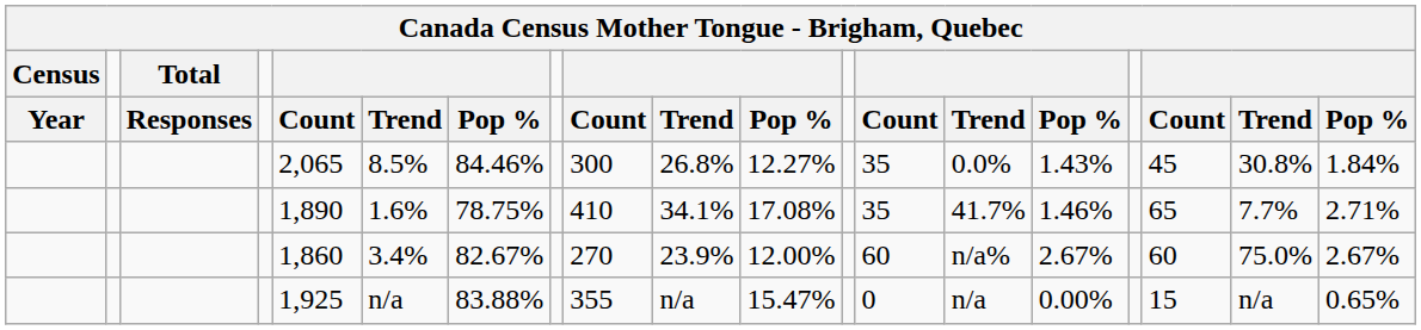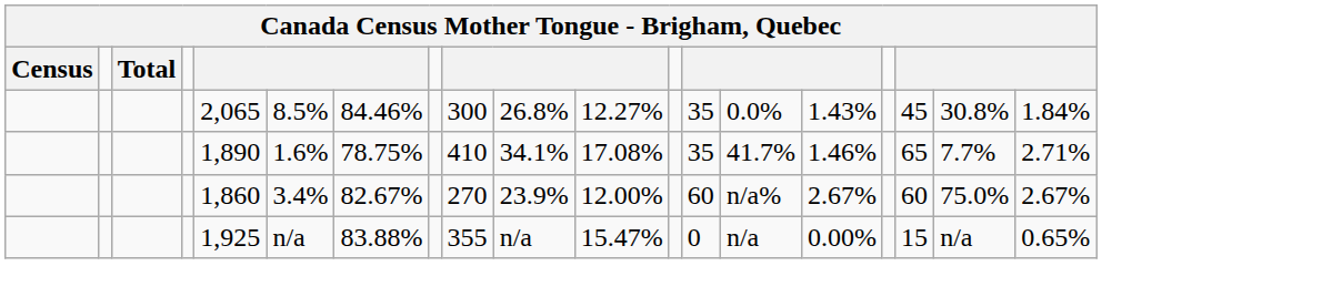- row: Year | Responses | Count | Trend | Pop % | Count | Trend | Pop % | Count | Trend | Pop % | Count | Trend | Pop %
